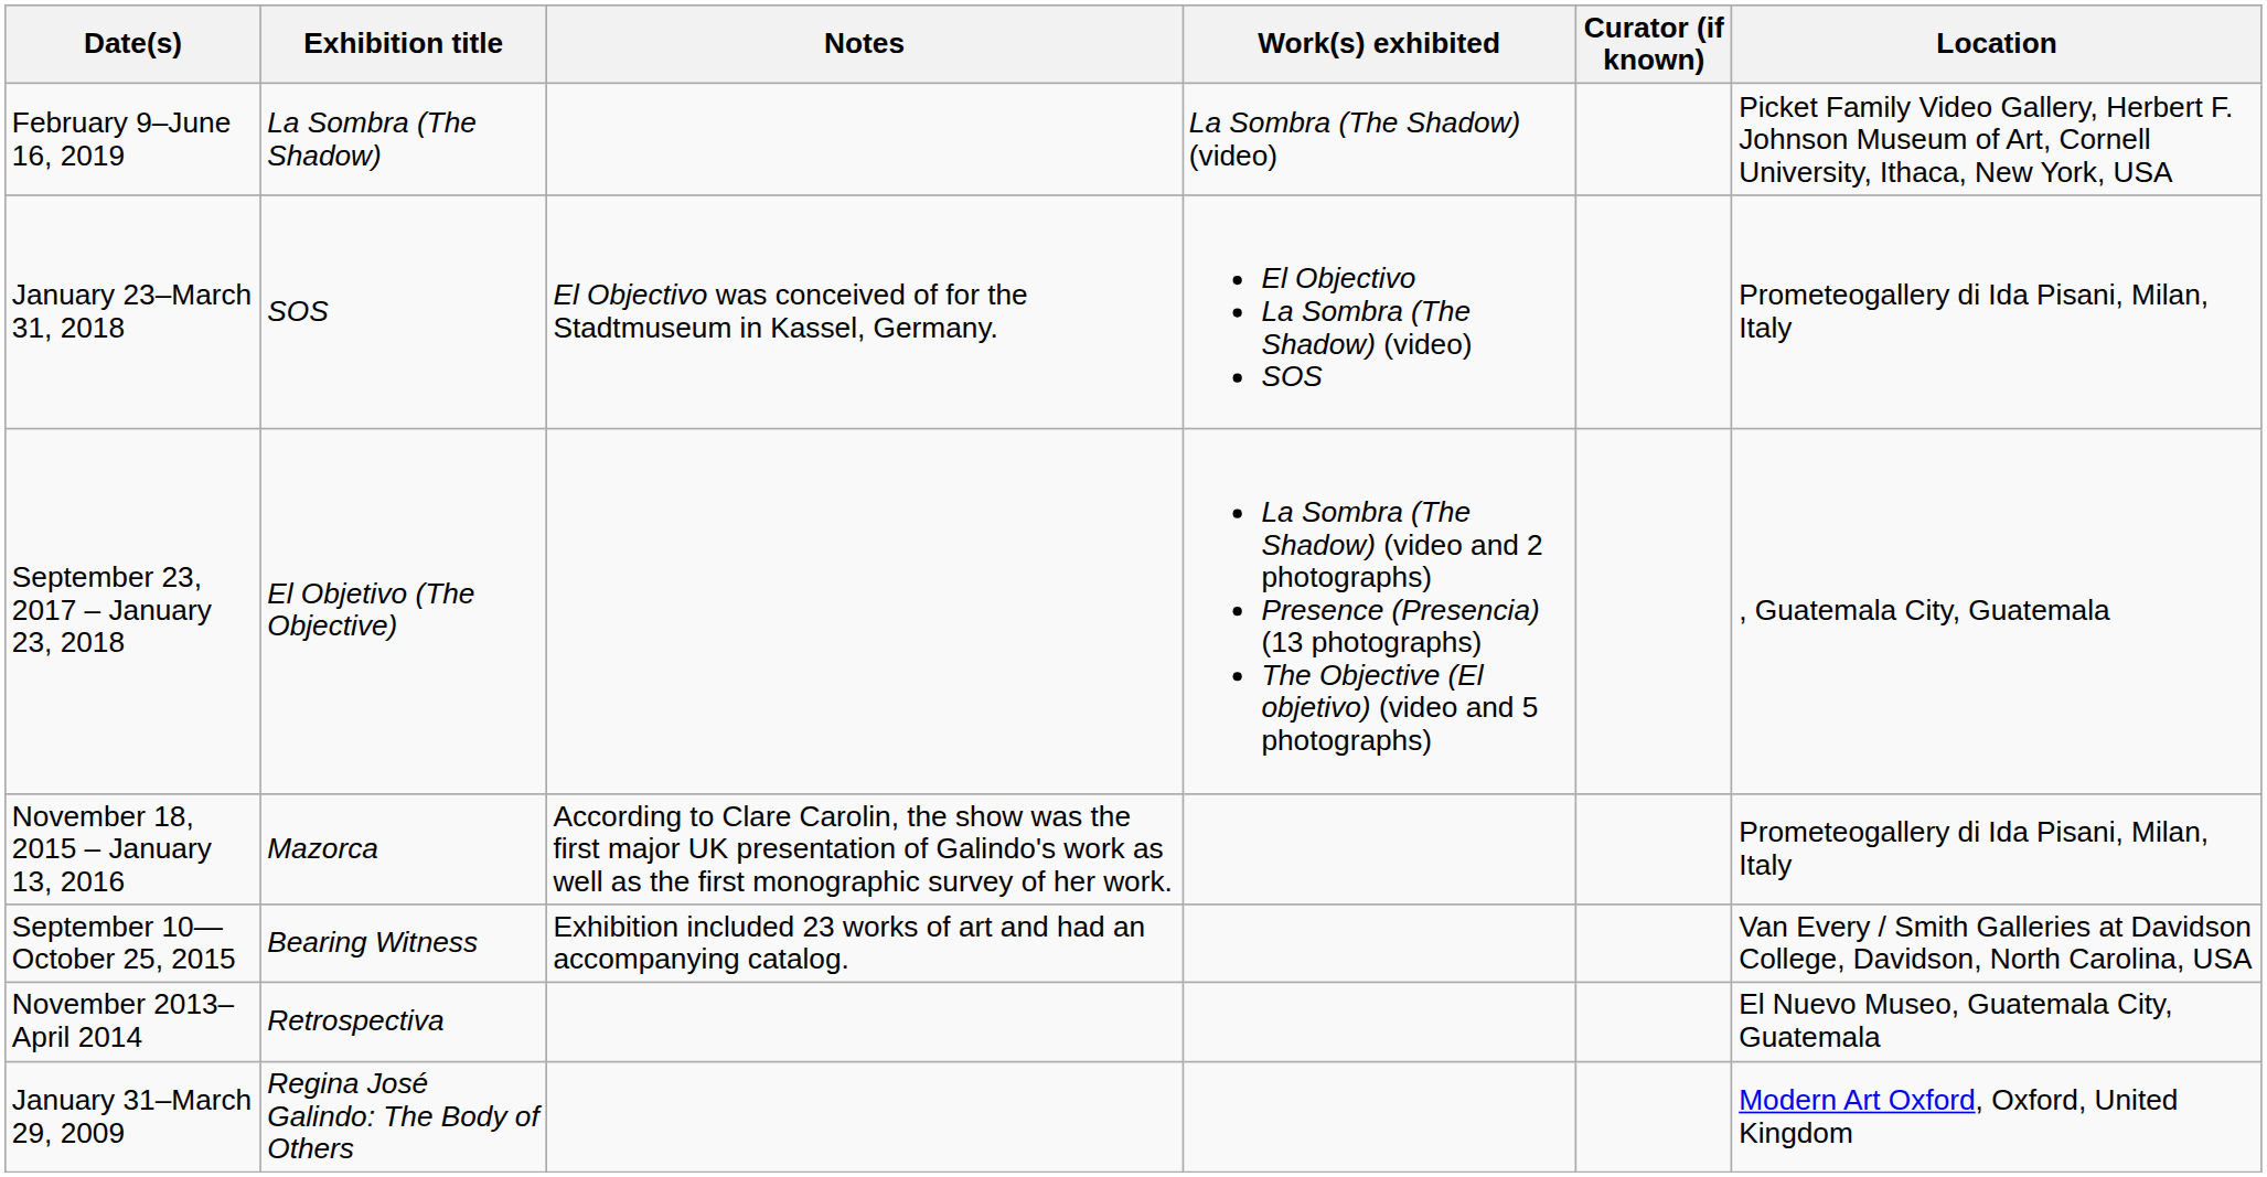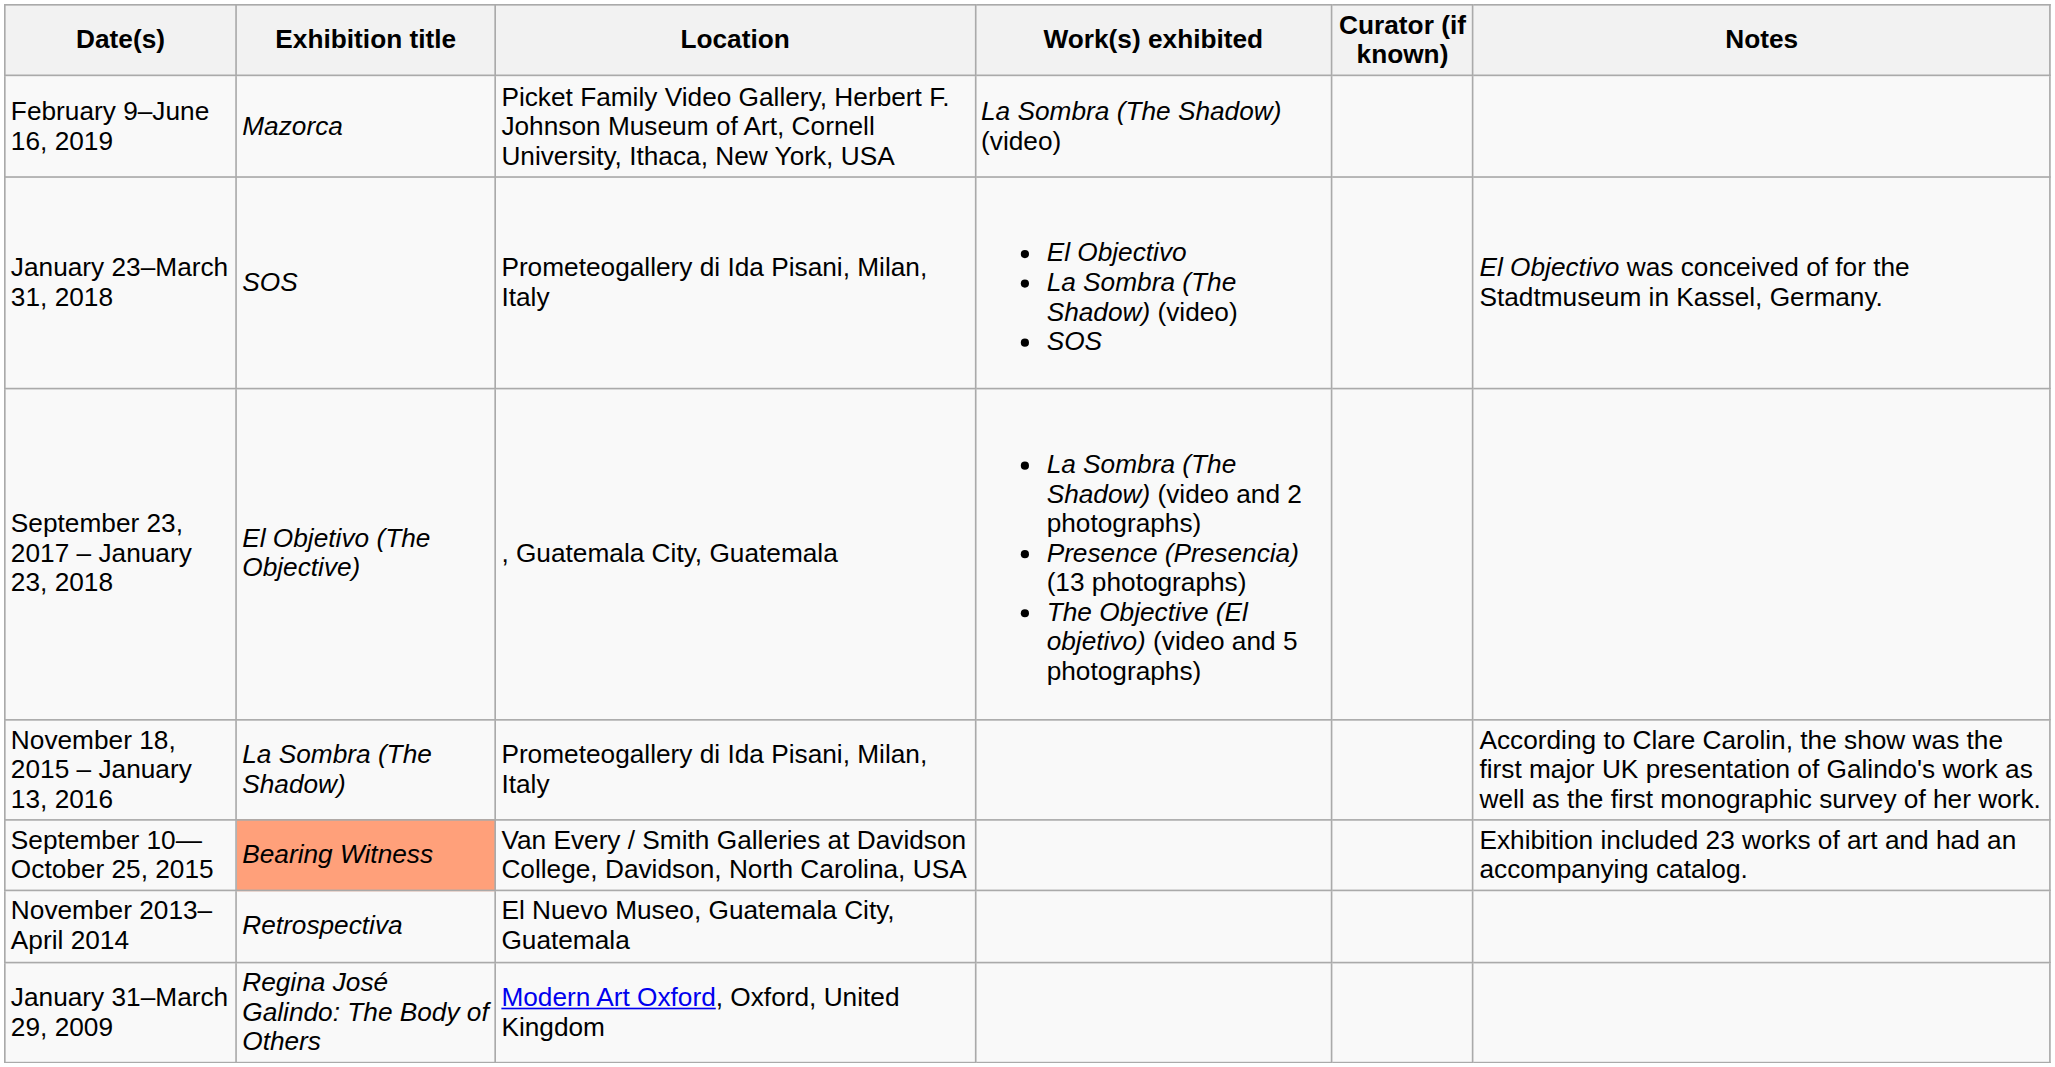columns swapped: Location <-> Notes
February 9–June 16, 2019 | Exhibition title: La Sombra (The Shadow) -> Mazorca
November 18, 2015 – January 13, 2016 | Exhibition title: Mazorca -> La Sombra (The Shadow)
September 10—October 25, 2015 | Exhibition title: no background -> lightsalmon background
